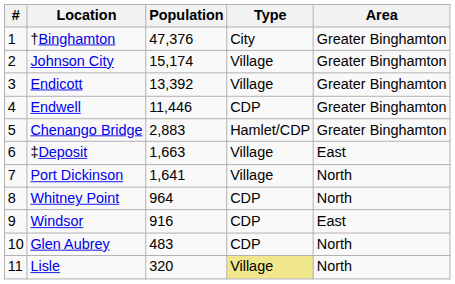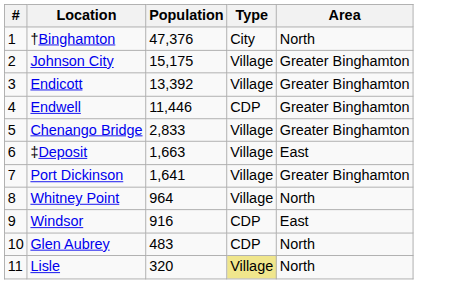†Binghamton | Area: Greater Binghamton -> North
Johnson City | Population: 15,174 -> 15,175
Chenango Bridge | Population: 2,883 -> 2,833
Chenango Bridge | Type: Hamlet/CDP -> Village
Port Dickinson | Area: North -> Greater Binghamton
Whitney Point | Type: CDP -> Village
